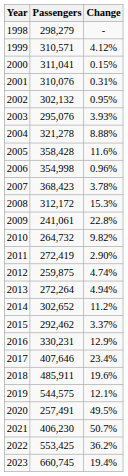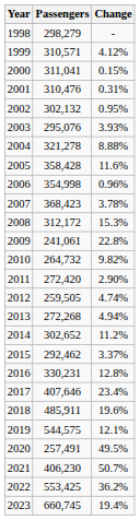2001 | Passengers: 310,076 -> 310,476
2011 | Passengers: 272,419 -> 272,420
2012 | Passengers: 259,875 -> 259,505
2013 | Passengers: 272,264 -> 272,268
2016 | Change: 12.9% -> 12.8%
